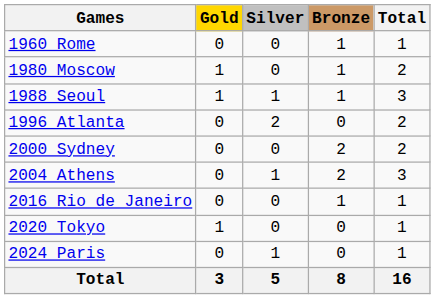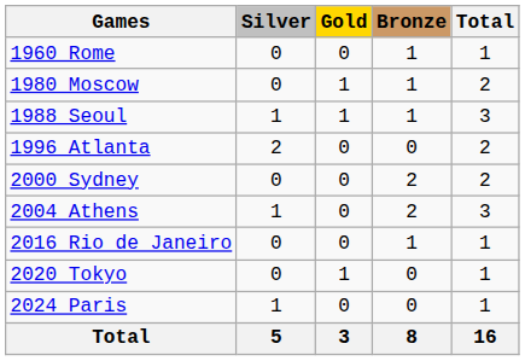columns swapped: Gold <-> Silver
